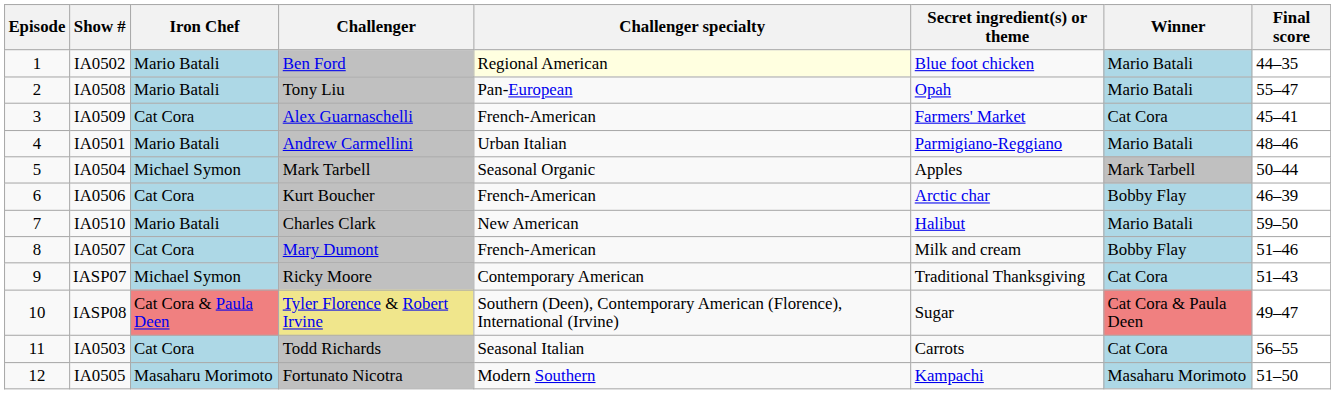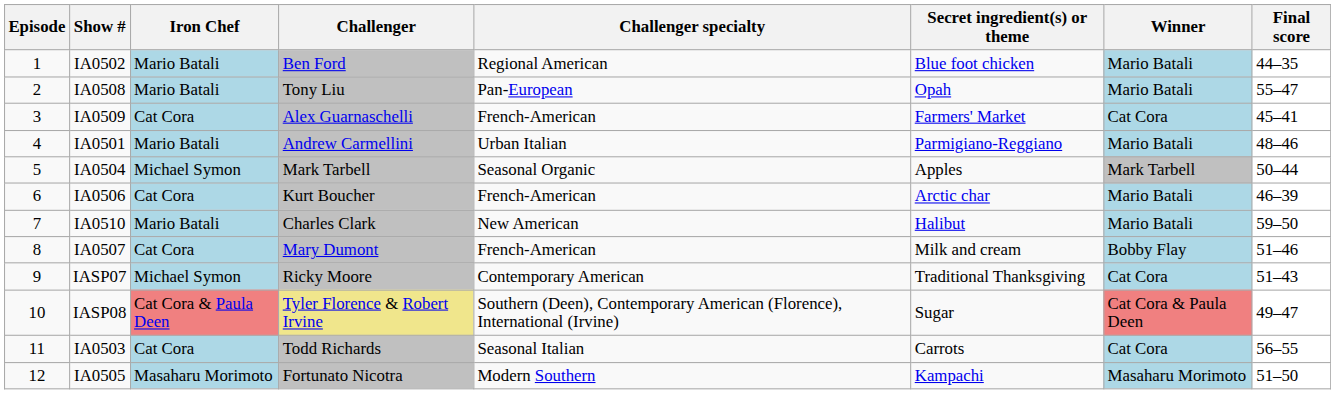IA0502 | Challenger specialty: lightyellow background -> no background
IA0506 | Winner: Bobby Flay -> Mario Batali
